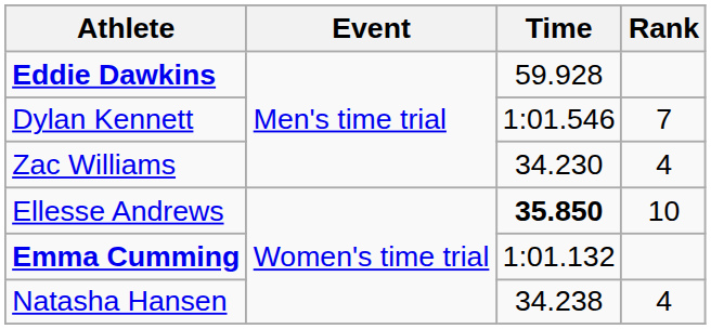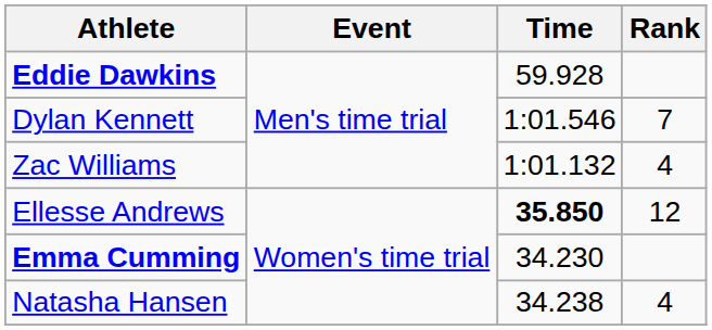Zac Williams | Time: 34.230 -> 1:01.132
Ellesse Andrews | Rank: 10 -> 12
Emma Cumming | Time: 1:01.132 -> 34.230
